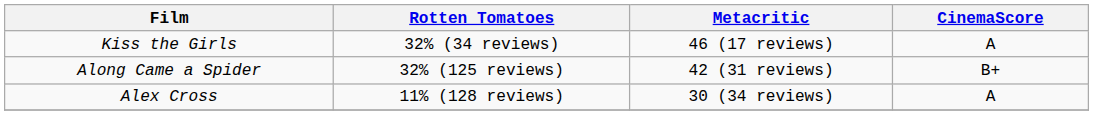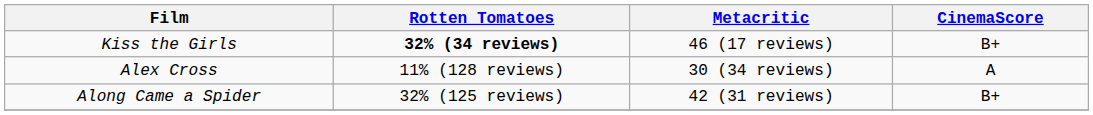Kiss the Girls | Rotten Tomatoes: normal -> bold
Kiss the Girls | CinemaScore: A -> B+
rows swapped: Along Came a Spider <-> Alex Cross
